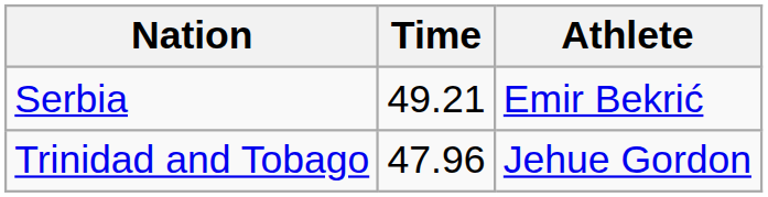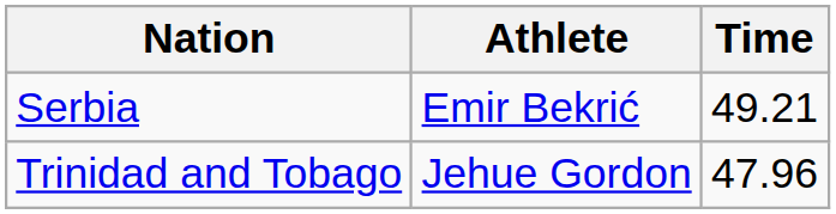columns swapped: Athlete <-> Time
